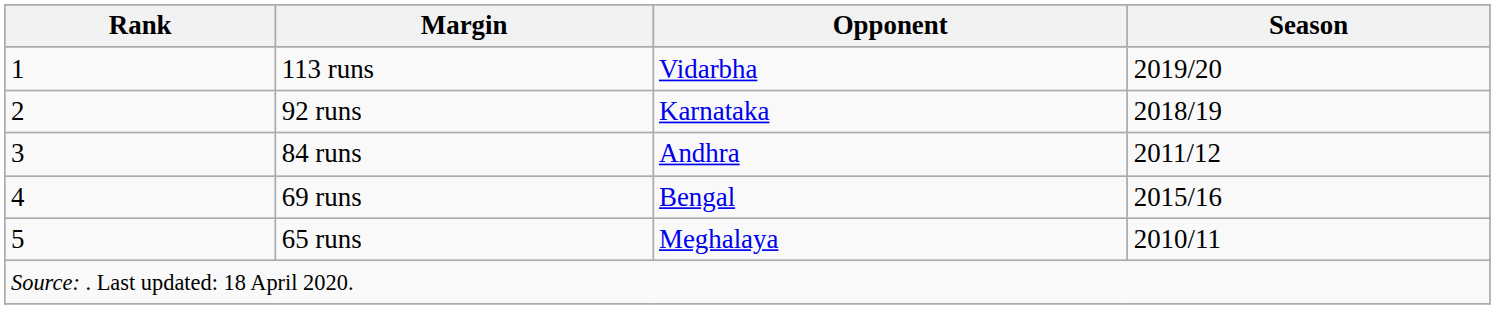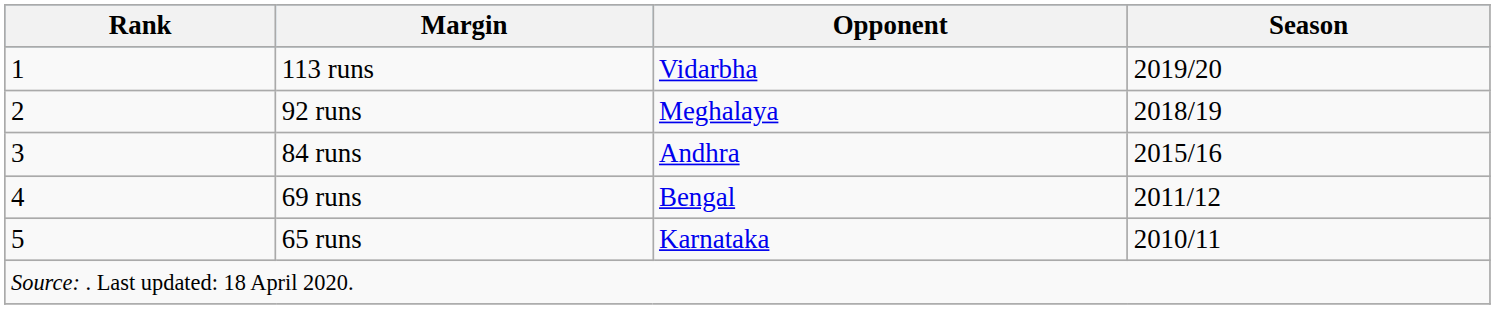92 runs | Opponent: Karnataka -> Meghalaya
84 runs | Season: 2011/12 -> 2015/16
69 runs | Season: 2015/16 -> 2011/12
65 runs | Opponent: Meghalaya -> Karnataka
